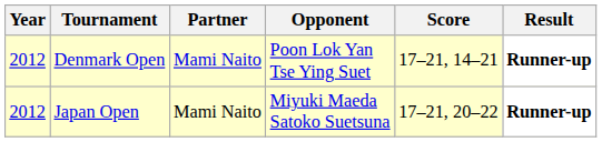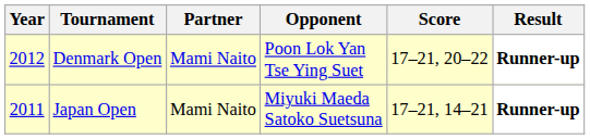Denmark Open | Score: 17–21, 14–21 -> 17–21, 20–22
Japan Open | Year: 2012 -> 2011
Japan Open | Score: 17–21, 20–22 -> 17–21, 14–21
